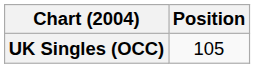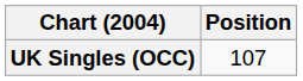UK Singles (OCC) | Position: 105 -> 107
